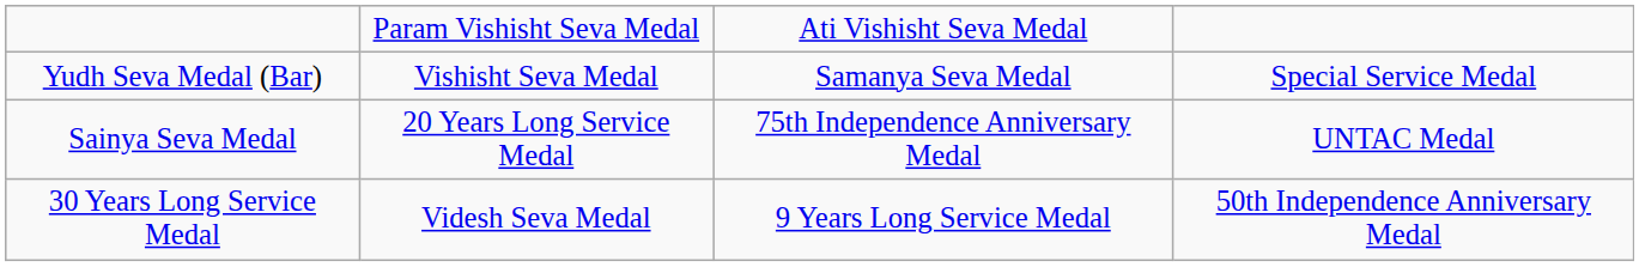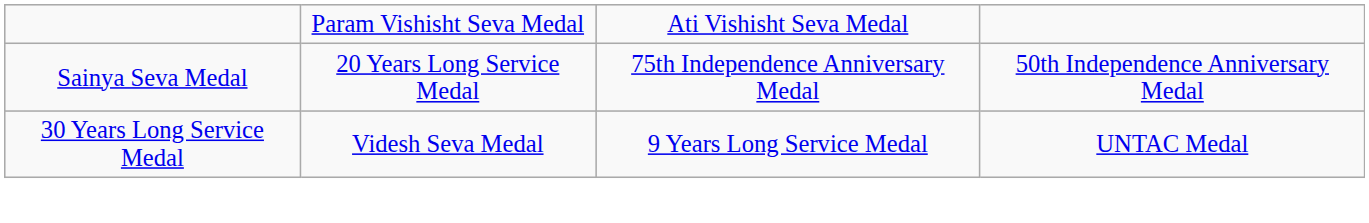- row: Yudh Seva Medal (Bar) | Vishisht Seva Medal | Samanya Seva Medal | Special Service Medal
Sainya Seva Medal | column 4: UNTAC Medal -> 50th Independence Anniversary Medal
30 Years Long Service Medal | column 4: 50th Independence Anniversary Medal -> UNTAC Medal
